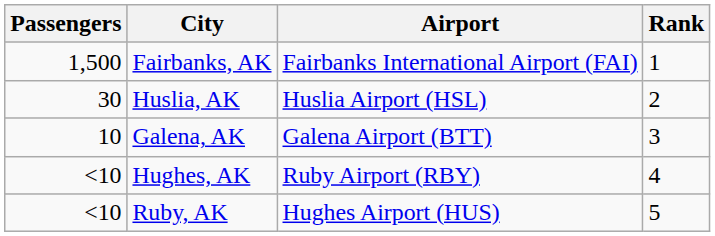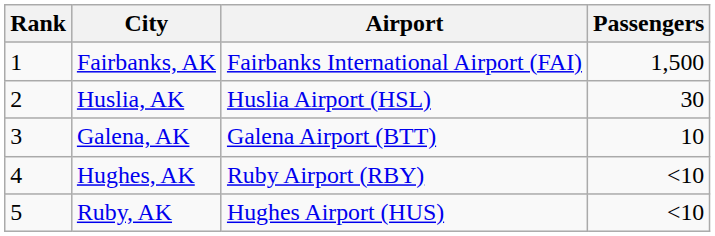columns swapped: Rank <-> Passengers
